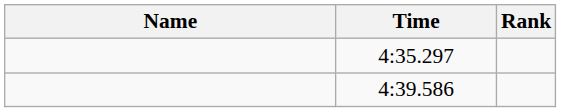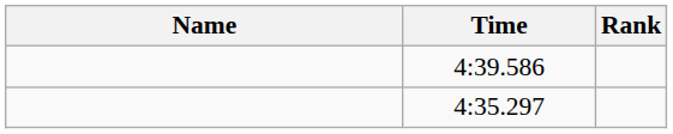rows swapped: 4:35.297 <-> 4:39.586
